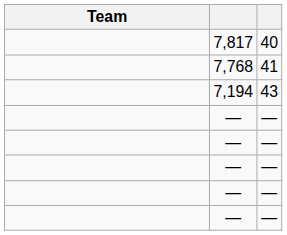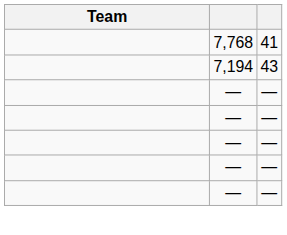- row: 7,817 | 40
